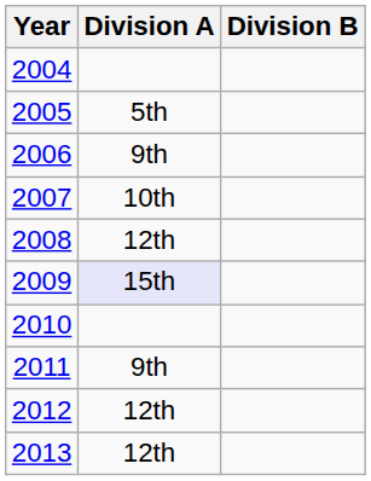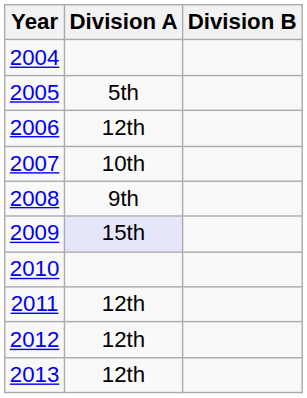2006 | Division A: 9th -> 12th
2008 | Division A: 12th -> 9th
2011 | Division A: 9th -> 12th
